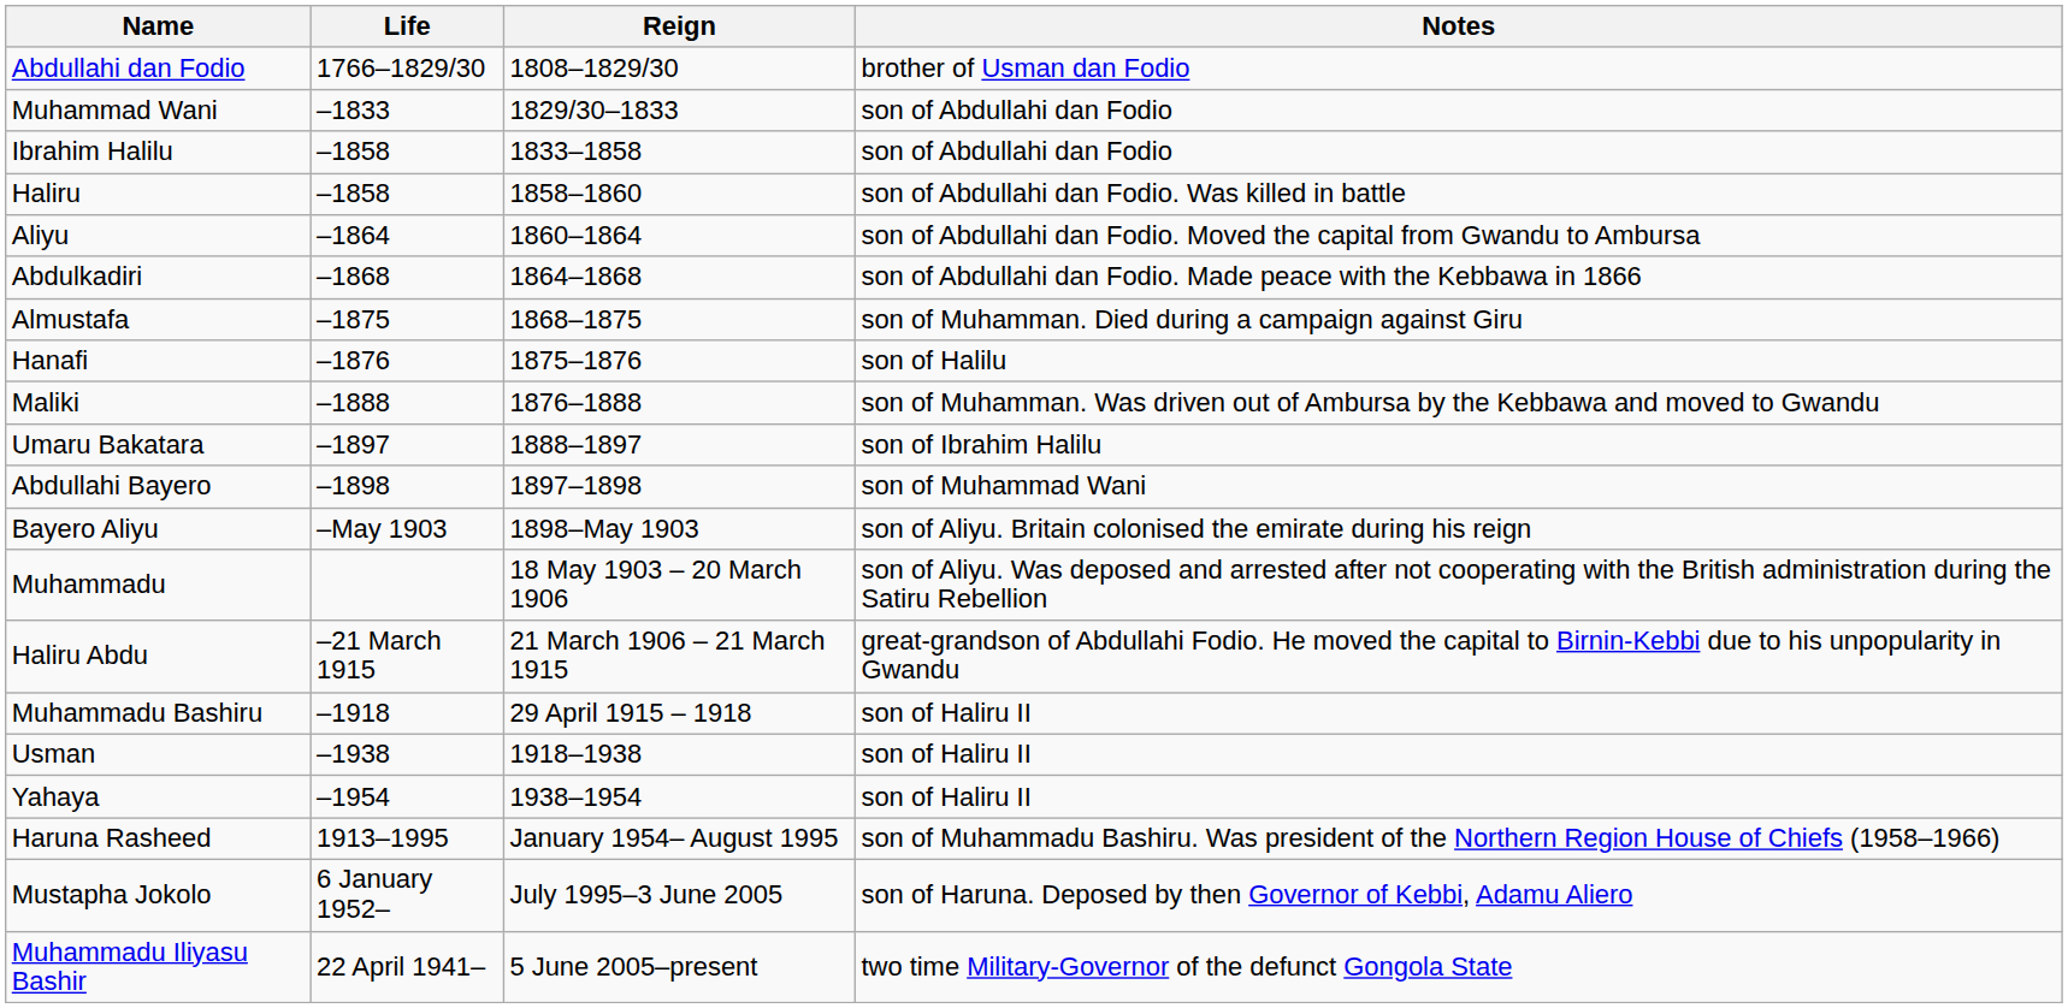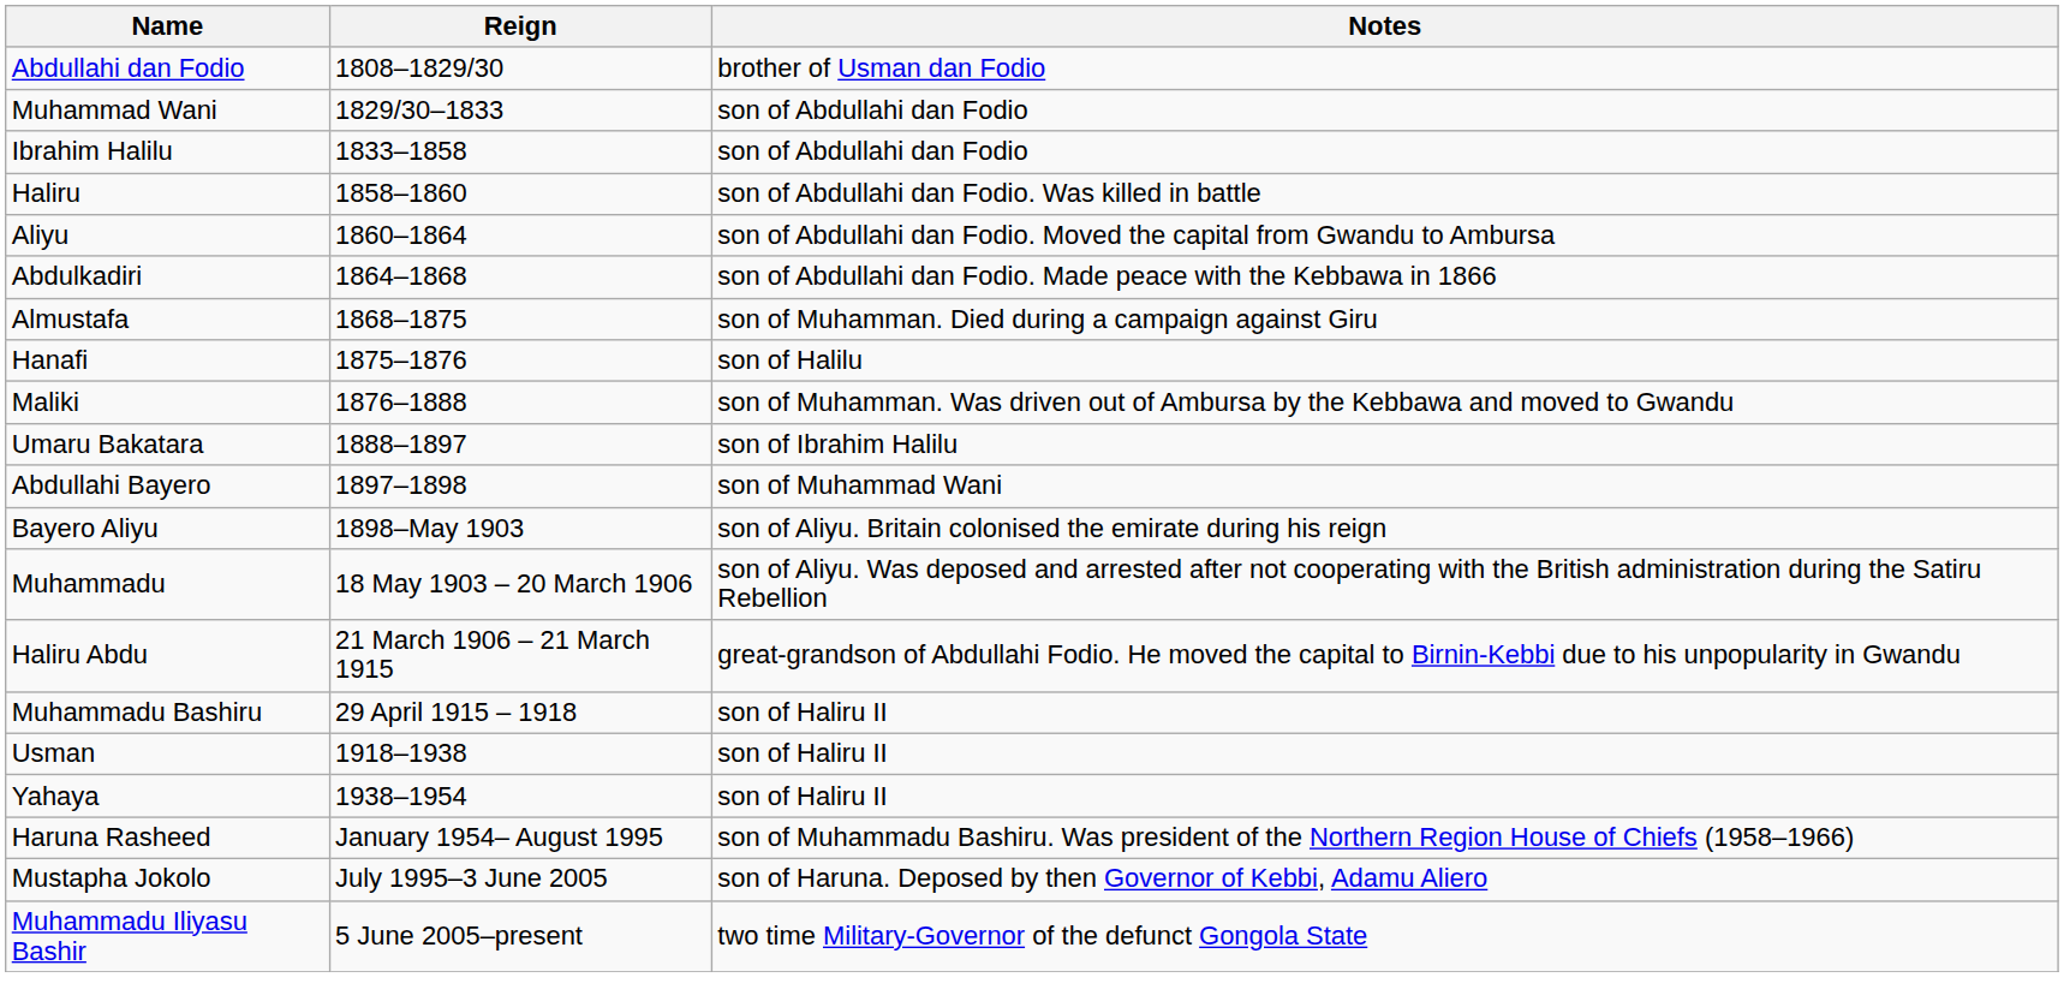- column: Life | 1766–1829/30 | –1833 | –1858 | –1858 | –1864 | –1868 | –1875 | –1876 | –1888 | –1897 | –1898 | –May 1903 | –21 March 1915 | –1918 | –1938 | –1954 | 1913–1995 | 6 January 1952– | 22 April 1941–
